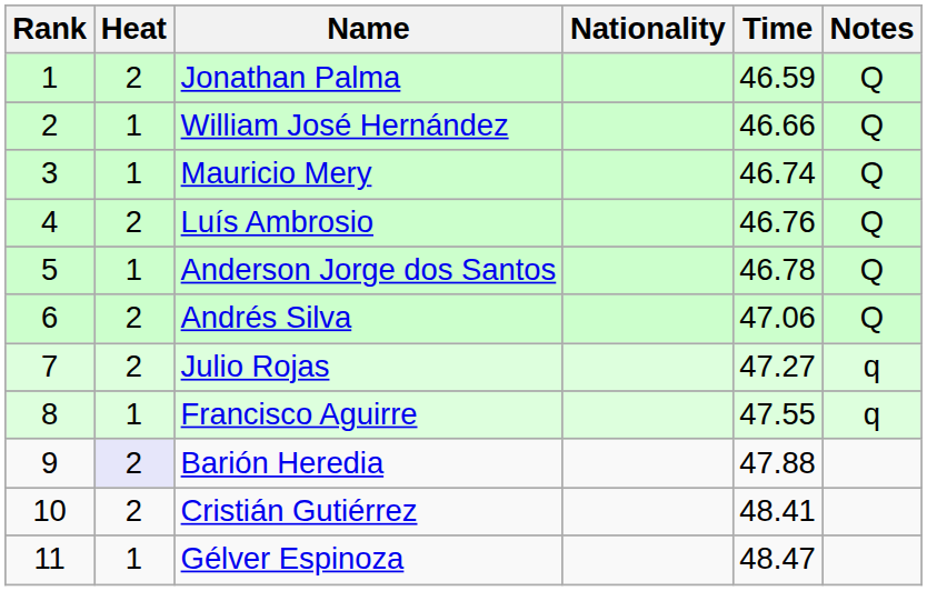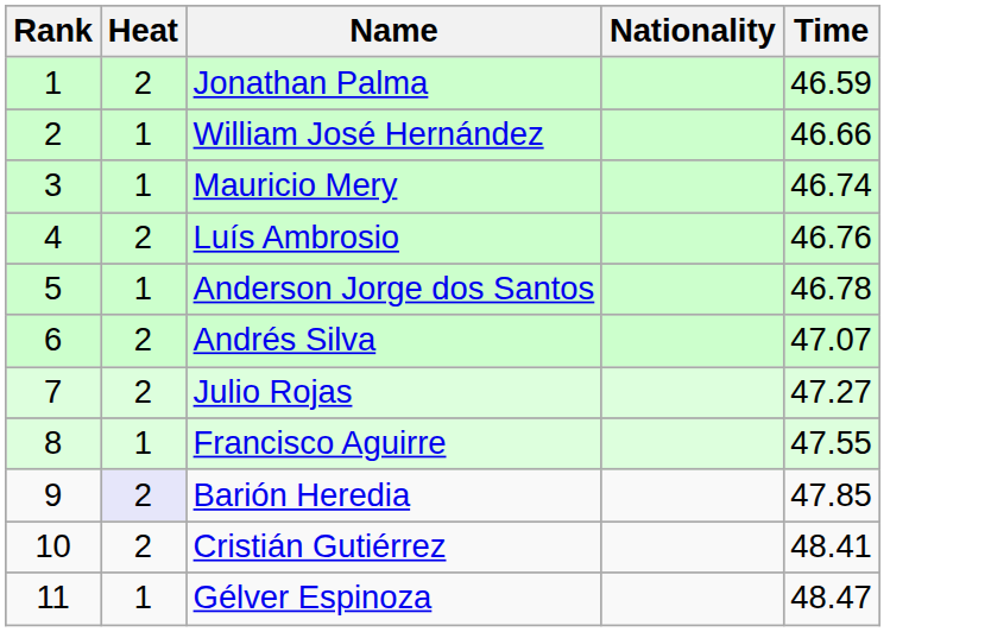- column: Notes | Q | Q | Q | Q | Q | Q | q | q
Andrés Silva | Time: 47.06 -> 47.07
Barión Heredia | Time: 47.88 -> 47.85
